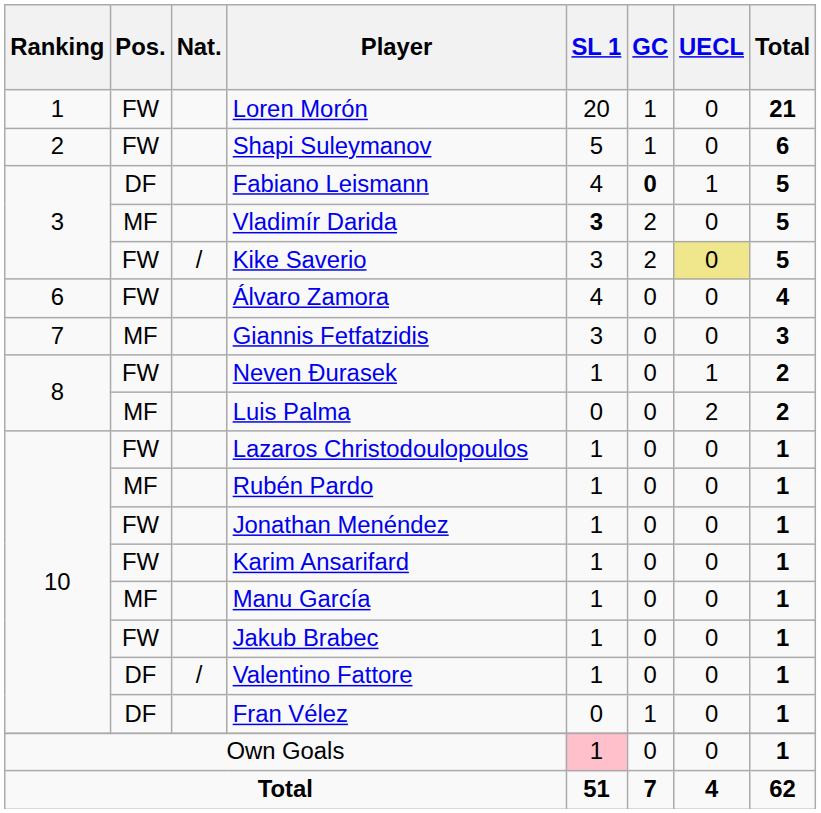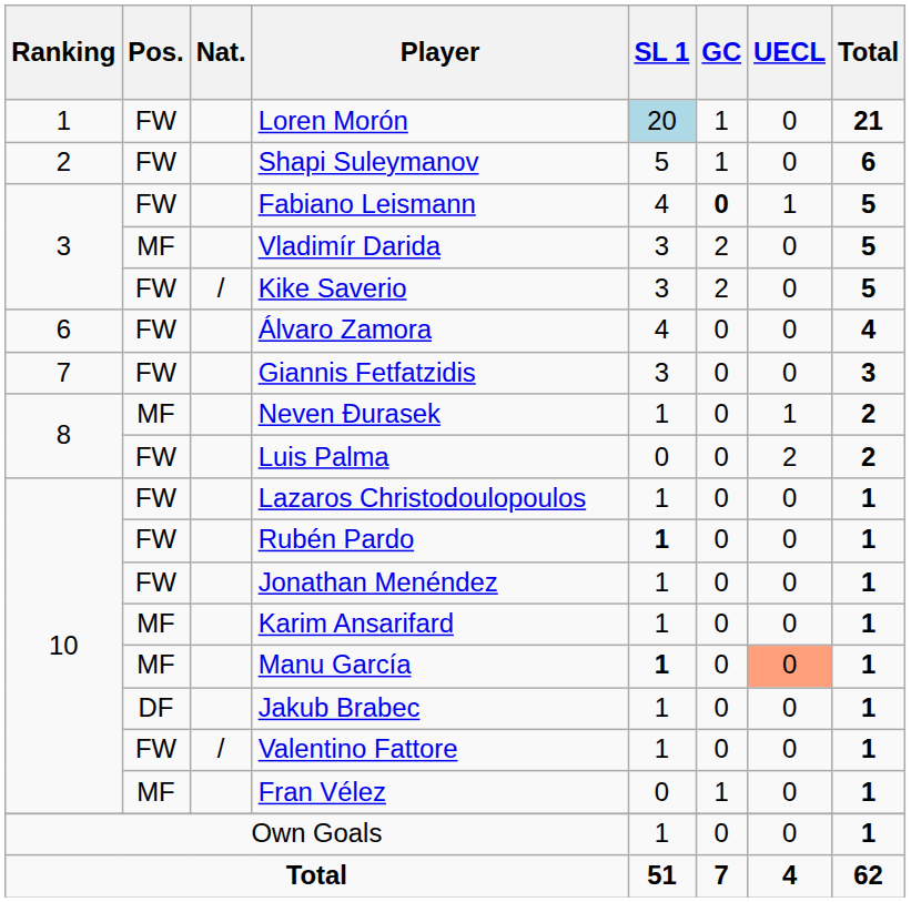Loren Morón | SL 1: no background -> lightblue background
Fabiano Leismann | Pos.: DF -> FW
Vladimír Darida | SL 1: bold -> normal
Kike Saverio | UECL: khaki background -> no background
Giannis Fetfatzidis | Pos.: MF -> FW
Neven Đurasek | Pos.: FW -> MF
Luis Palma | Pos.: MF -> FW
Rubén Pardo | Pos.: MF -> FW
Rubén Pardo | SL 1: normal -> bold
Karim Ansarifard | Pos.: FW -> MF
Manu García | SL 1: normal -> bold
Manu García | UECL: no background -> lightsalmon background
Jakub Brabec | Pos.: FW -> DF
Valentino Fattore | Pos.: DF -> FW
Fran Vélez | Pos.: DF -> MF
Own Goals | SL 1: pink background -> no background
